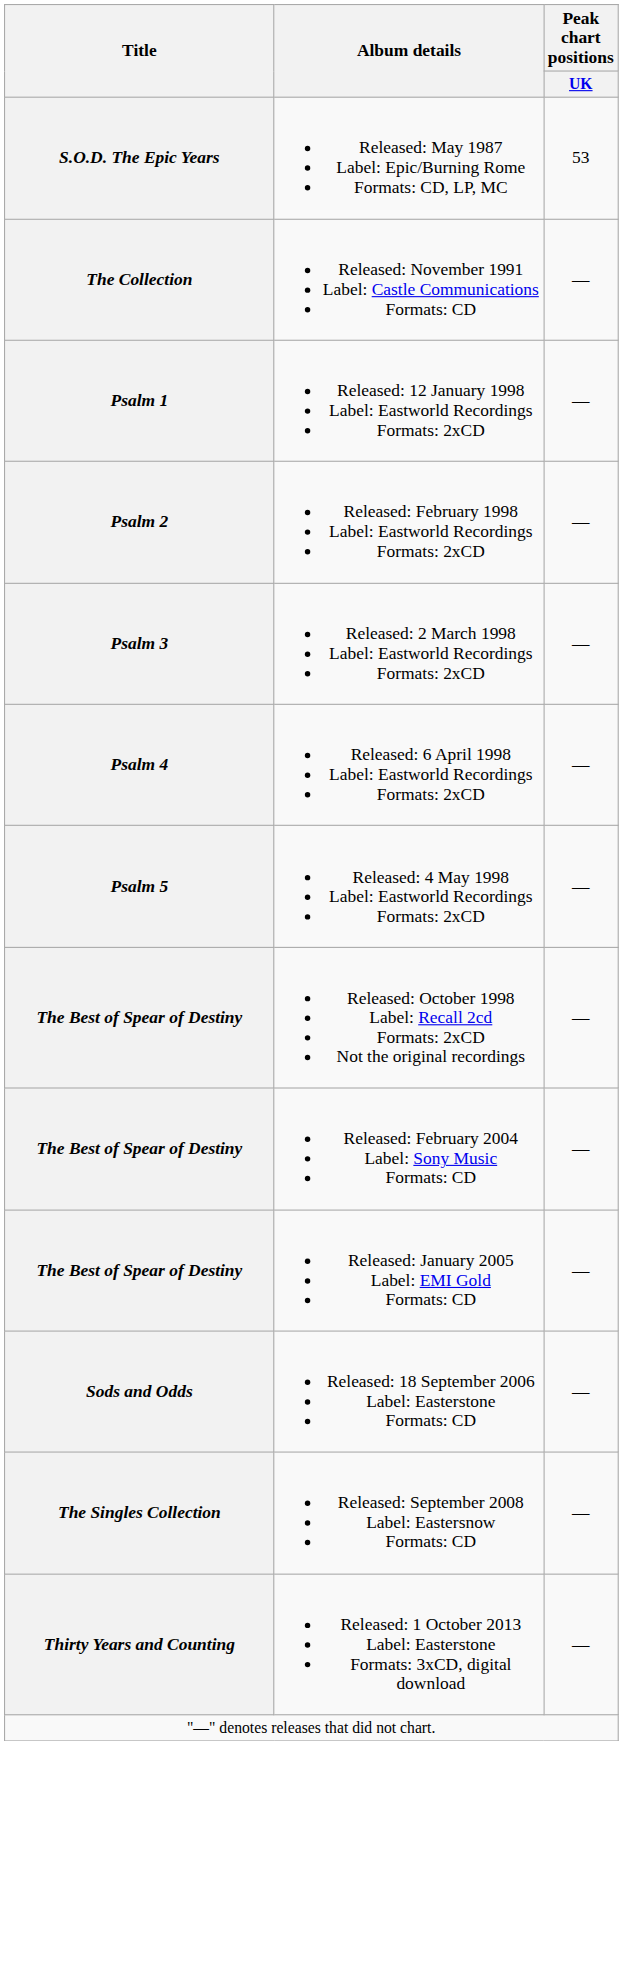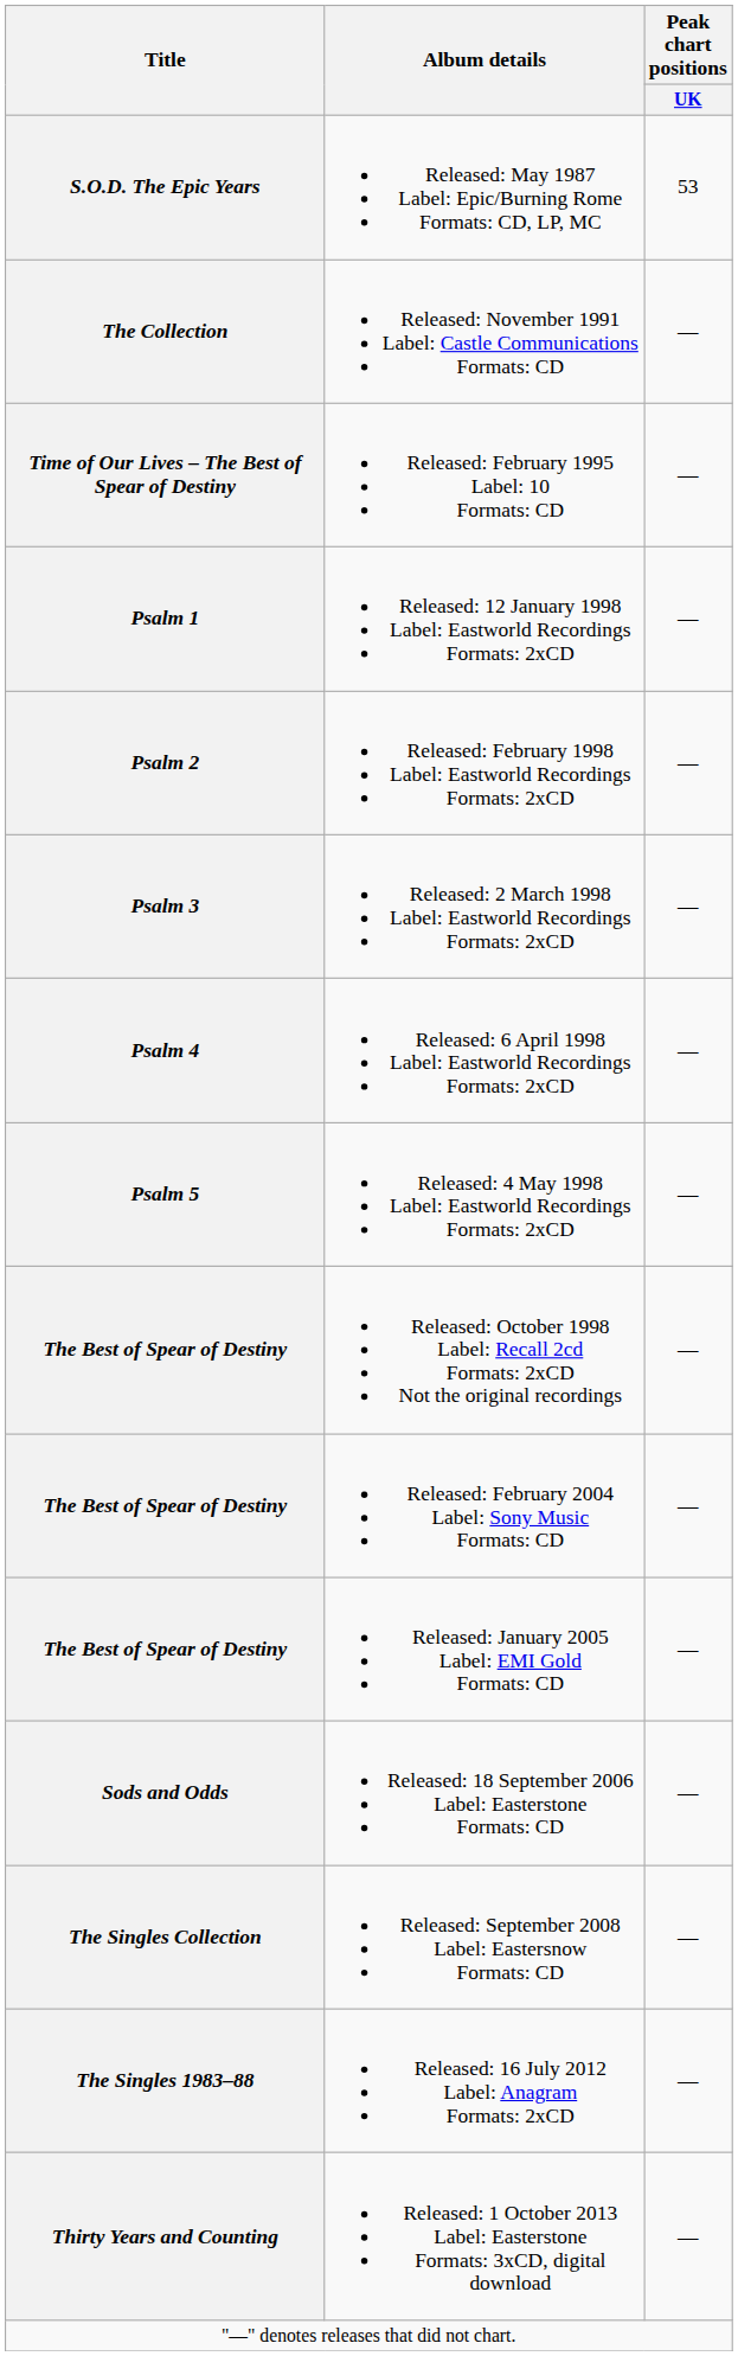+ row: Time of Our Lives – The Best of Spear of Destiny | Released: February 1995 Label: 10 Formats: CD | —
+ row: The Singles 1983–88 | Released: 16 July 2012 Label: Anagram Formats: 2xCD | —
